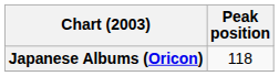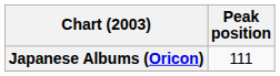Japanese Albums (Oricon) | Peak position: 118 -> 111
